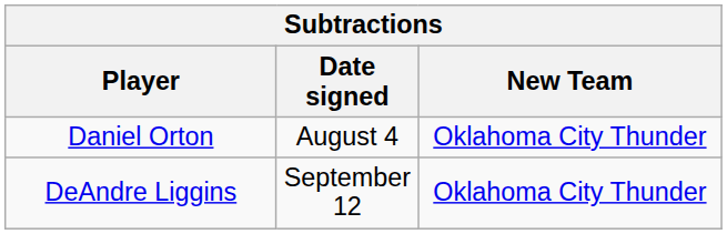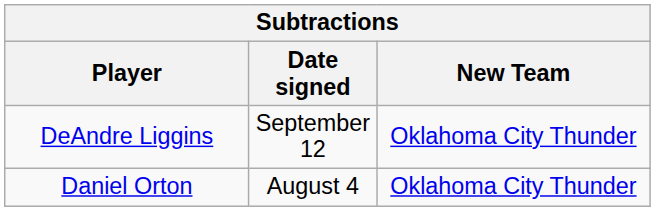rows swapped: Daniel Orton <-> DeAndre Liggins
